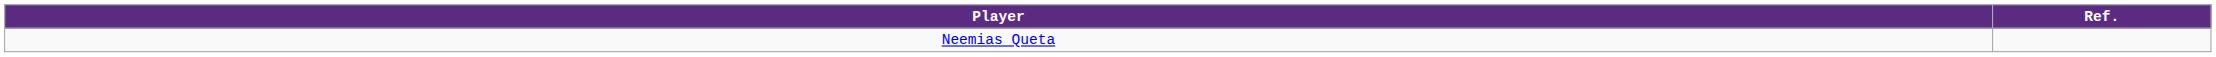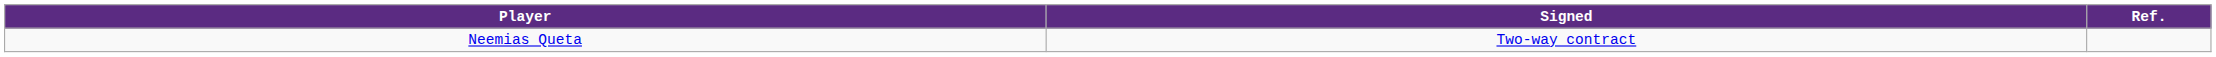+ column: Signed | Two-way contract
